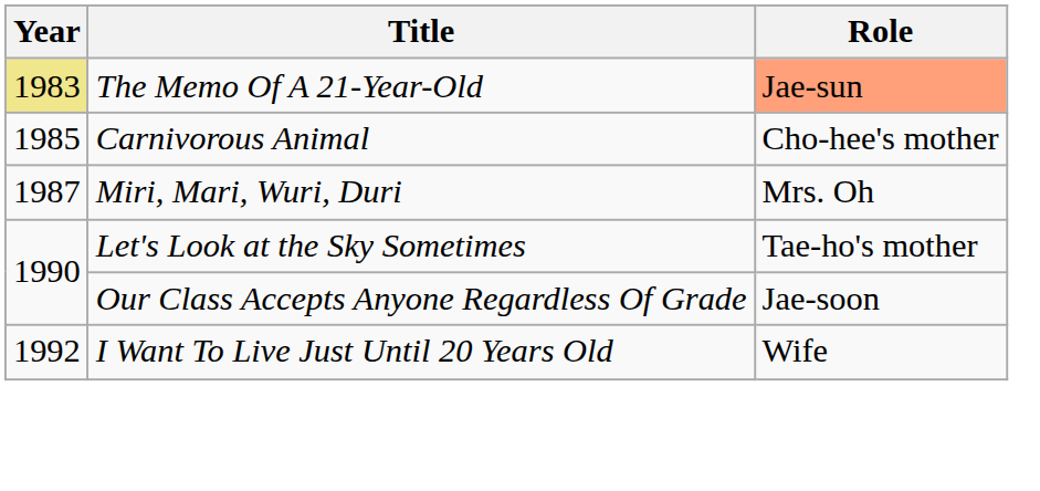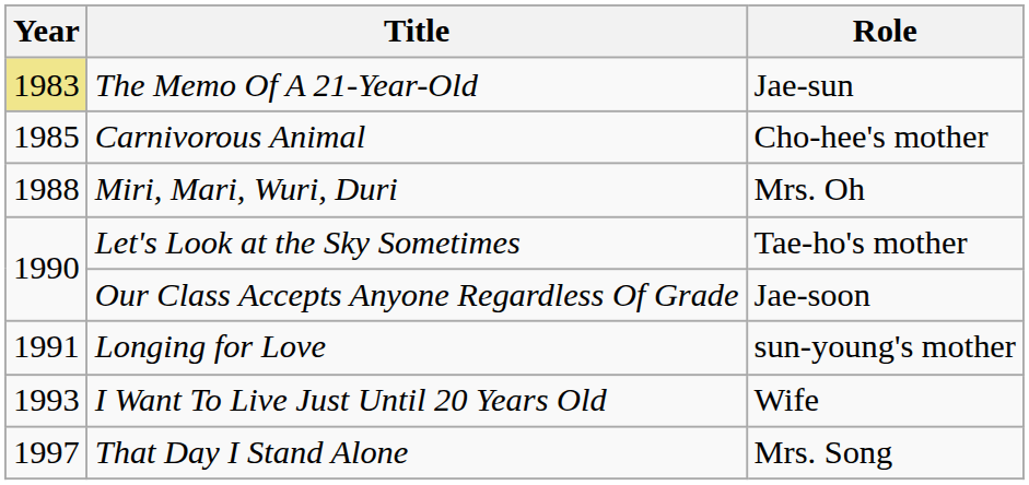The Memo Of A 21-Year-Old | Role: lightsalmon background -> no background
Miri, Mari, Wuri, Duri | Year: 1987 -> 1988
+ row: 1991 | Longing for Love | sun-young's mother
I Want To Live Just Until 20 Years Old | Year: 1992 -> 1993
+ row: 1997 | That Day I Stand Alone | Mrs. Song
